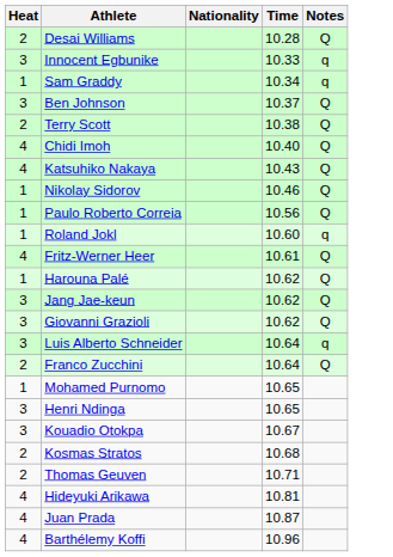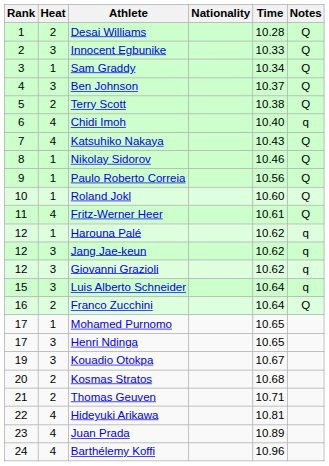+ column: Rank | 1 | 2 | 3 | 4 | 5 | 6 | 7 | 8 | 9 | 10 | 11 | 12 | 12 | 12 | 15 | 16 | 17 | 17 | 19 | 20 | 21 | 22 | 23 | 24
Innocent Egbunike | Notes: q -> Q
Sam Graddy | Notes: q -> Q
Chidi Imoh | Notes: Q -> q
Roland Jokl | Notes: q -> Q
Harouna Palé | Notes: Q -> q
Jang Jae-keun | Notes: Q -> q
Giovanni Grazioli | Notes: Q -> q
Juan Prada | Time: 10.87 -> 10.89
